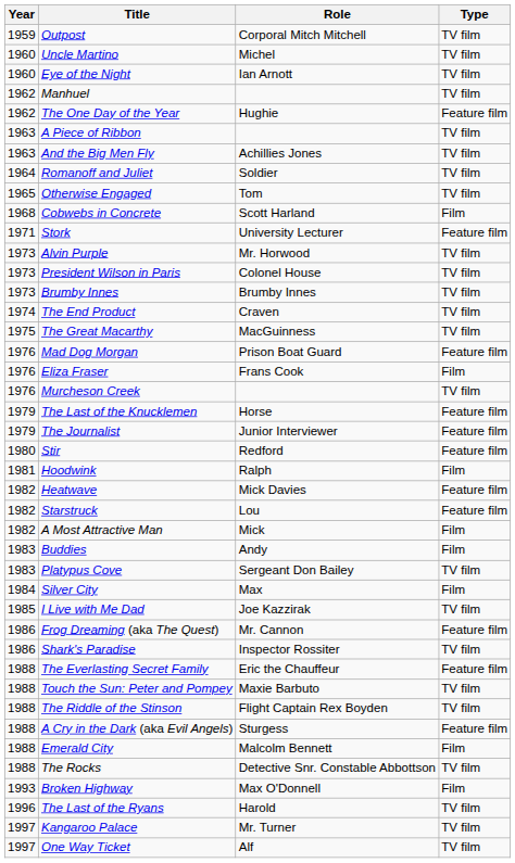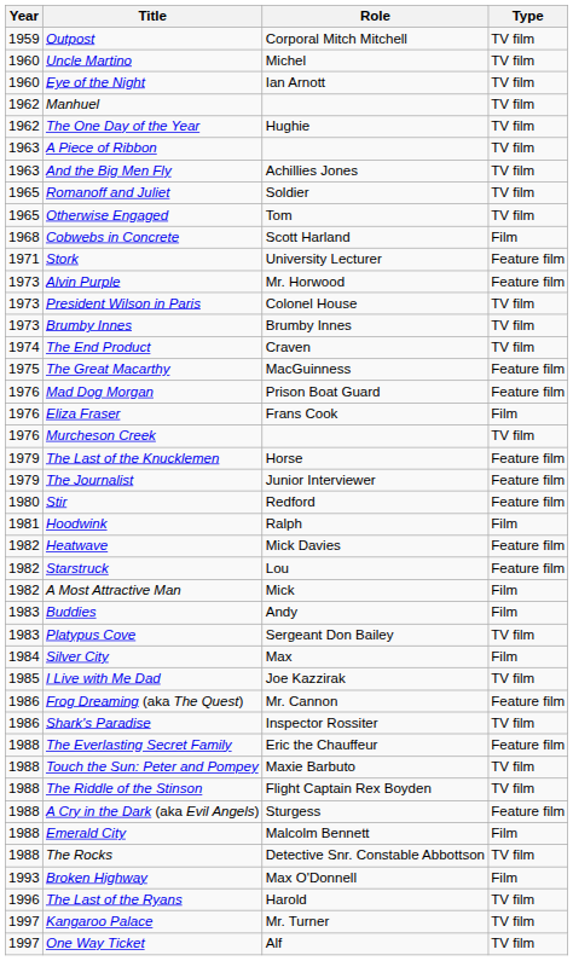The One Day of the Year | Type: Feature film -> TV film
Romanoff and Juliet | Year: 1964 -> 1965
Alvin Purple | Type: TV film -> Feature film
The Great Macarthy | Type: TV film -> Feature film
